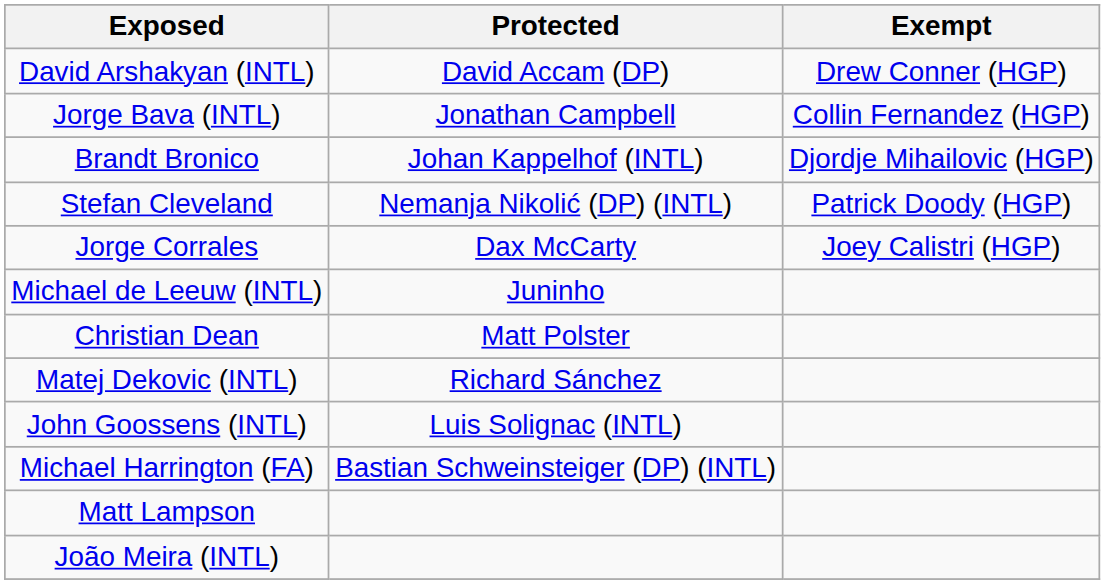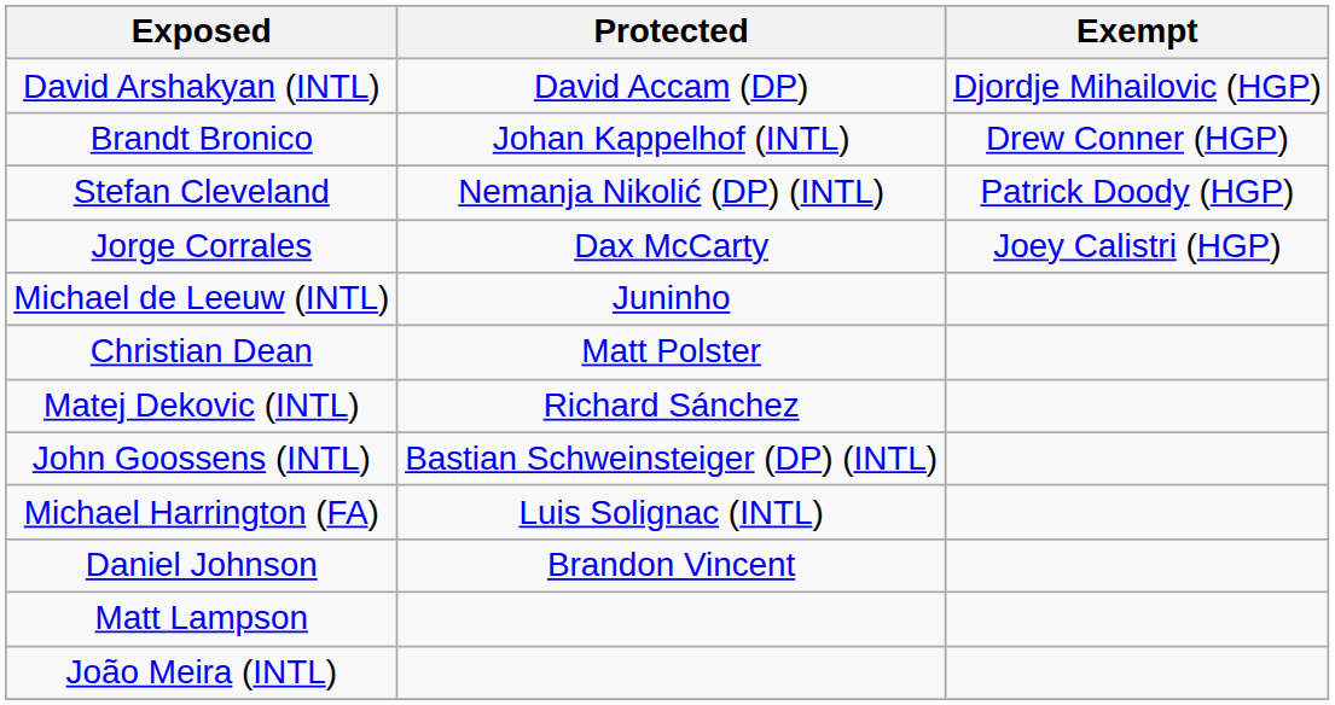David Arshakyan (INTL) | Exempt: Drew Conner (HGP) -> Djordje Mihailovic (HGP)
- row: Jorge Bava (INTL) | Jonathan Campbell | Collin Fernandez (HGP)
Brandt Bronico | Exempt: Djordje Mihailovic (HGP) -> Drew Conner (HGP)
John Goossens (INTL) | Protected: Luis Solignac (INTL) -> Bastian Schweinsteiger (DP) (INTL)
Michael Harrington (FA) | Protected: Bastian Schweinsteiger (DP) (INTL) -> Luis Solignac (INTL)
+ row: Daniel Johnson | Brandon Vincent
